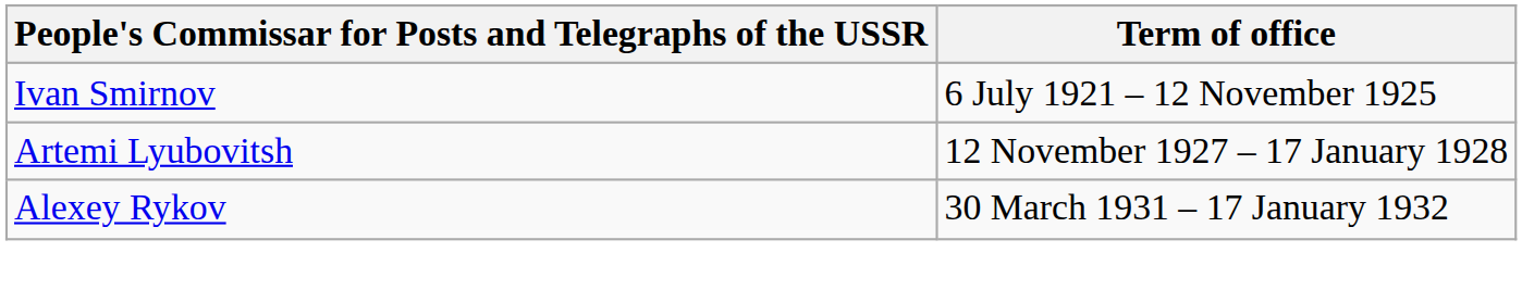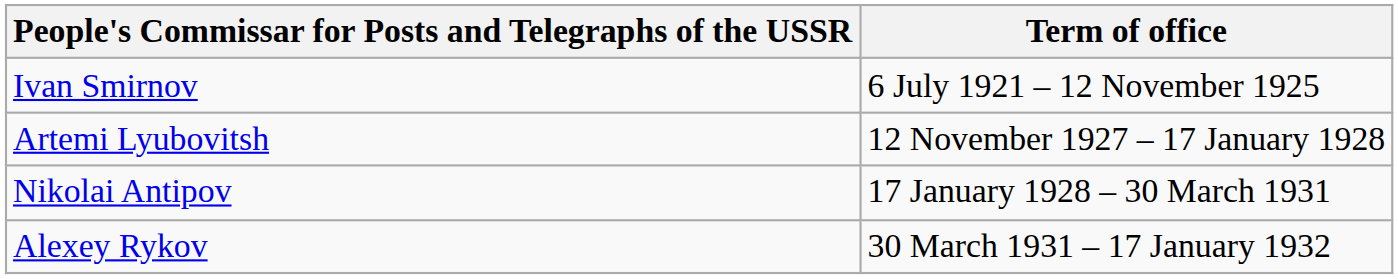+ row: Nikolai Antipov | 17 January 1928 – 30 March 1931
